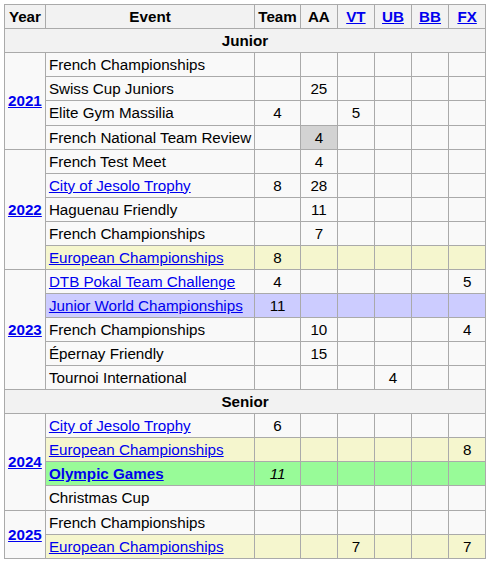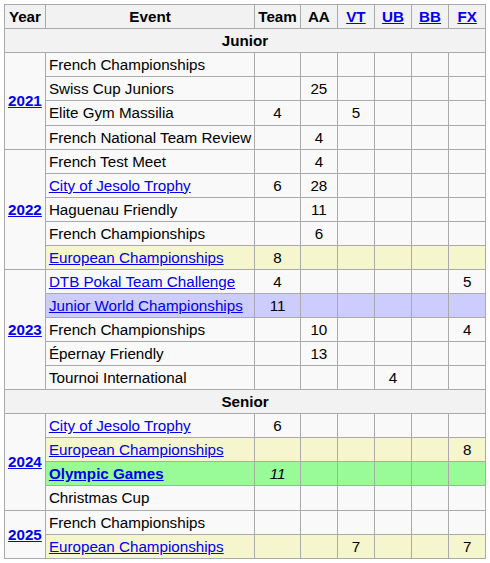French National Team Review | AA: lightgrey background -> no background
2022 / City of Jesolo Trophy | Team: 8 -> 6
2022 / French Championships | AA: 7 -> 6
Épernay Friendly | AA: 15 -> 13
